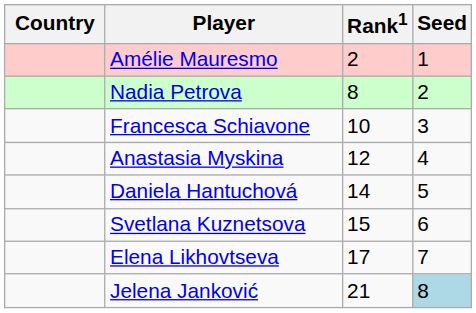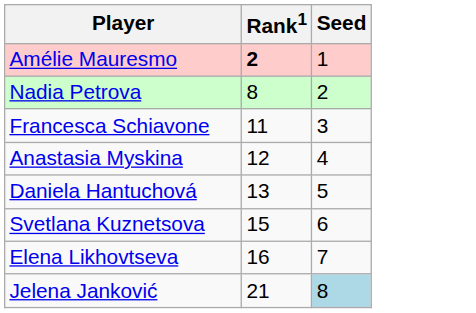- column: Country
Amélie Mauresmo | Rank1: normal -> bold
Francesca Schiavone | Rank1: 10 -> 11
Daniela Hantuchová | Rank1: 14 -> 13
Elena Likhovtseva | Rank1: 17 -> 16
